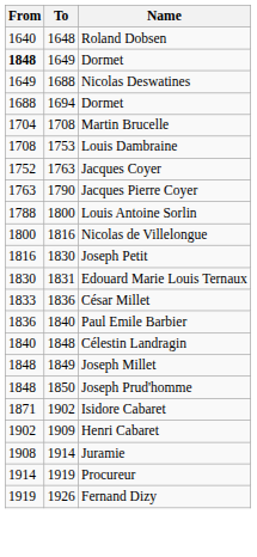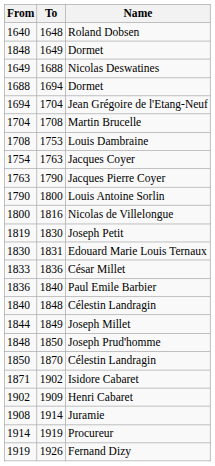1649 / Dormet | From: bold -> normal
+ row: 1694 | 1704 | Jean Grégoire de l'Etang-Neuf
Jacques Coyer | From: 1752 -> 1754
Louis Antoine Sorlin | From: 1788 -> 1790
Joseph Petit | From: 1816 -> 1819
Joseph Millet | From: 1848 -> 1844
+ row: 1850 | 1870 | Célestin Landragin
